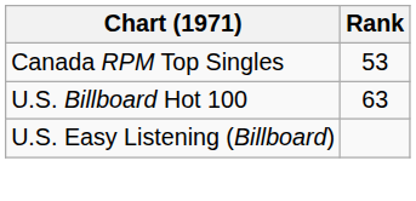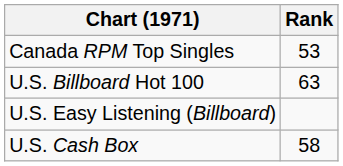+ row: U.S. Cash Box | 58
